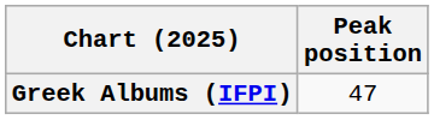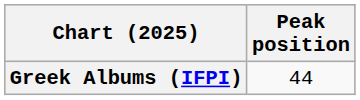Greek Albums (IFPI) | Peak position: 47 -> 44
